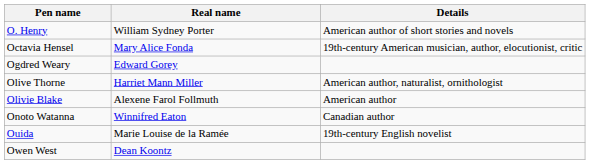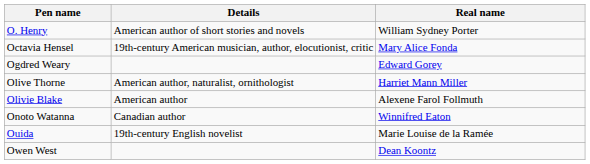columns swapped: Real name <-> Details
